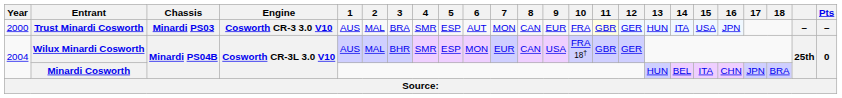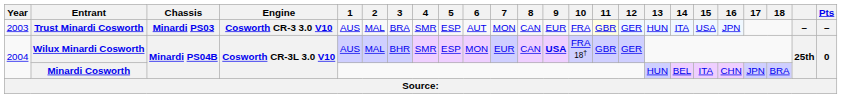Trust Minardi Cosworth | Year: 2000 -> 2003
Wilux Minardi Cosworth | 9: normal -> bold
